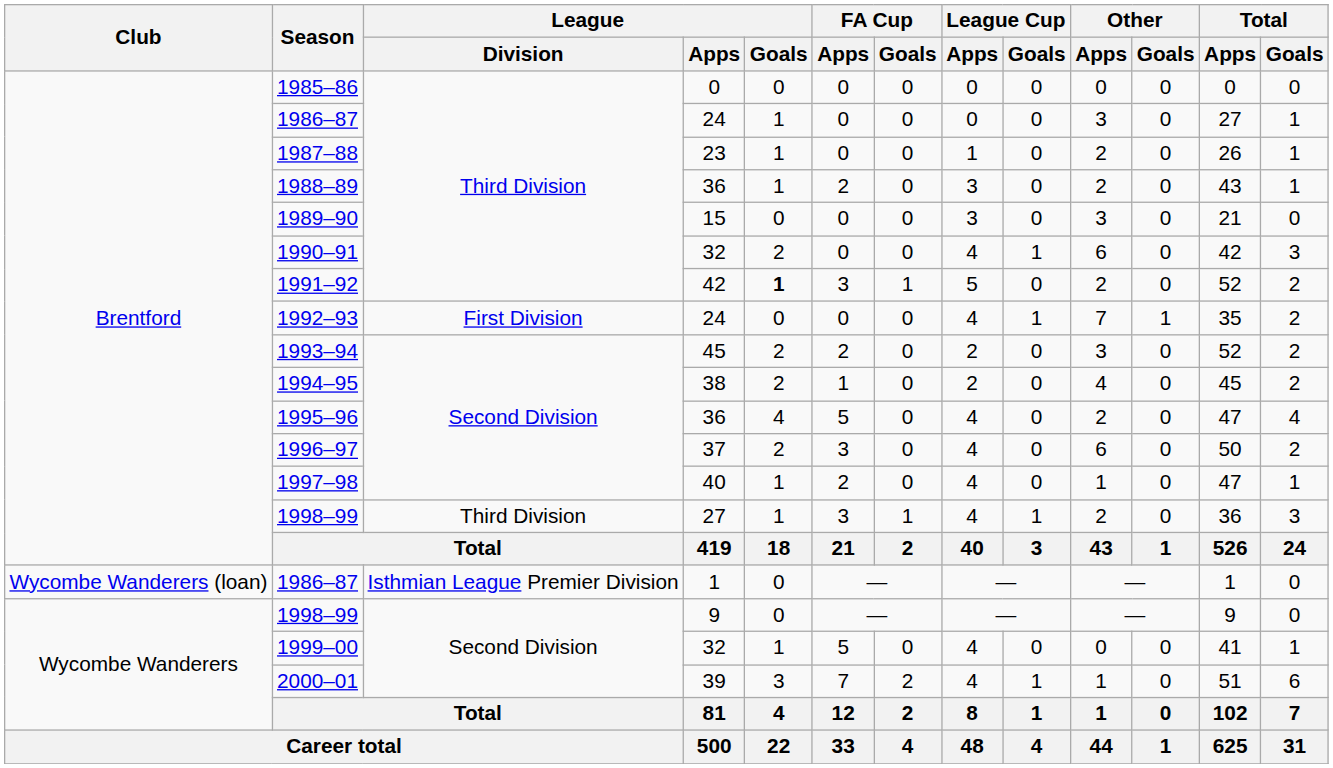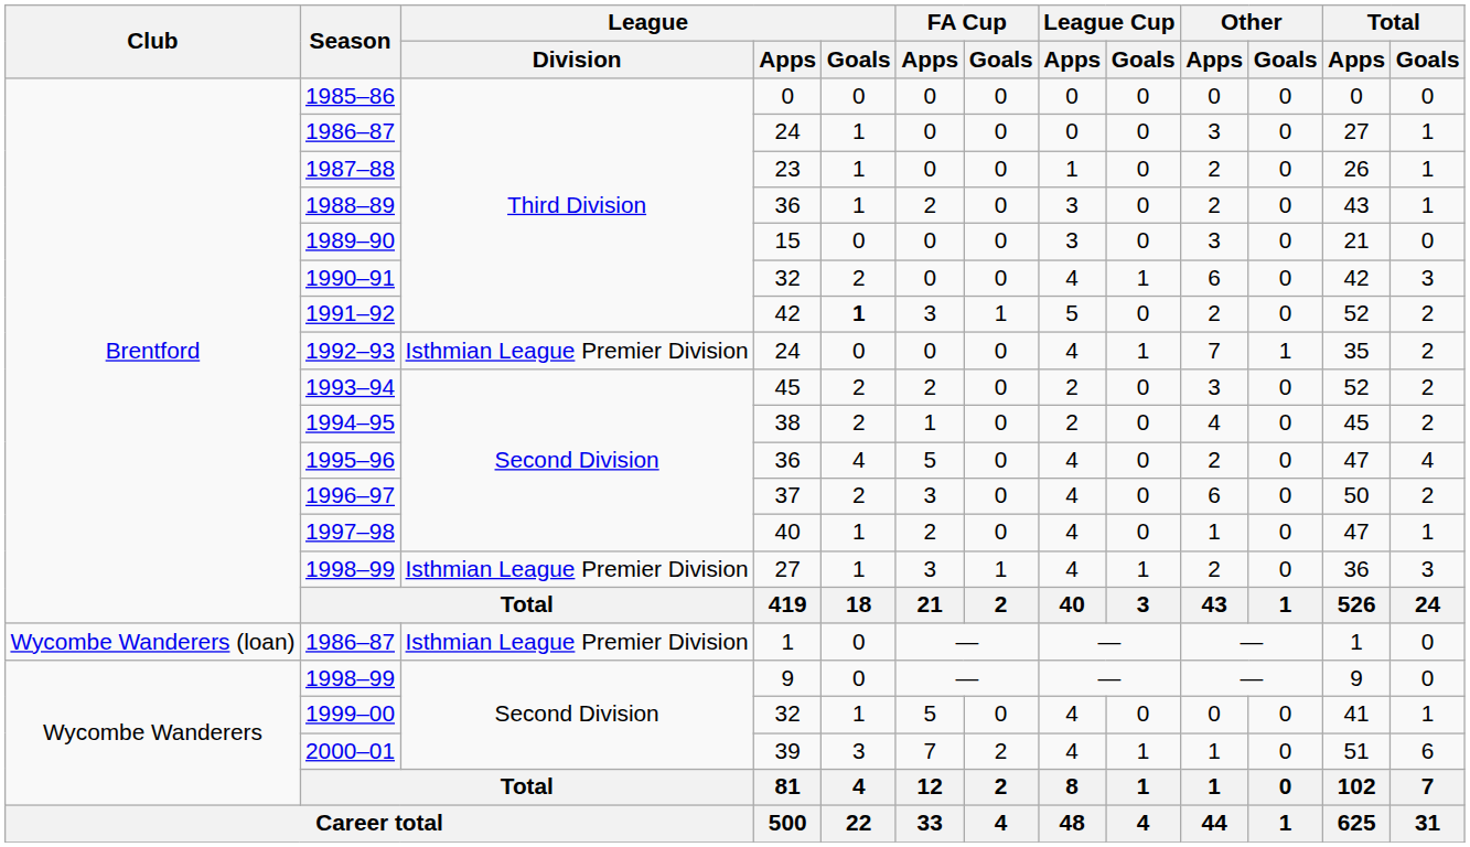1992–93 | League / Division: First Division -> Isthmian League Premier Division
1998–99 / 27 | League / Division: Third Division -> Isthmian League Premier Division
